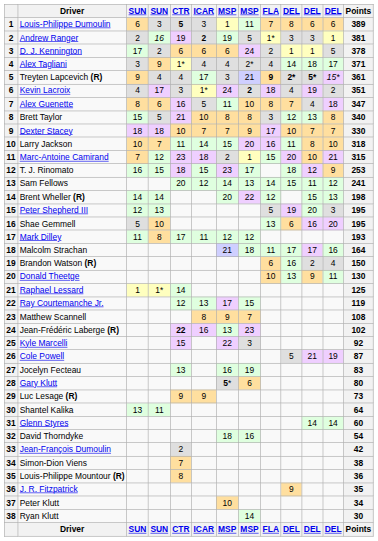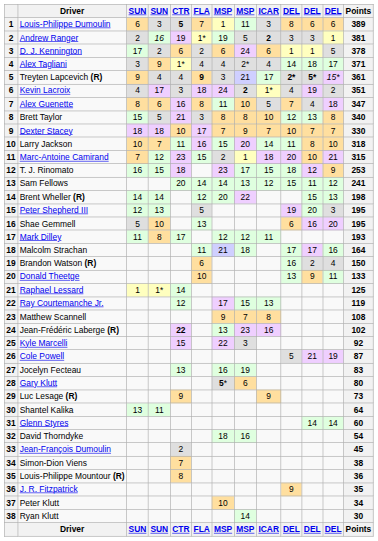columns swapped: ICAR <-> FLA
Donald Theetge | Points: 130 -> 133
Jean-François Dumoulin | Points: 42 -> 45
